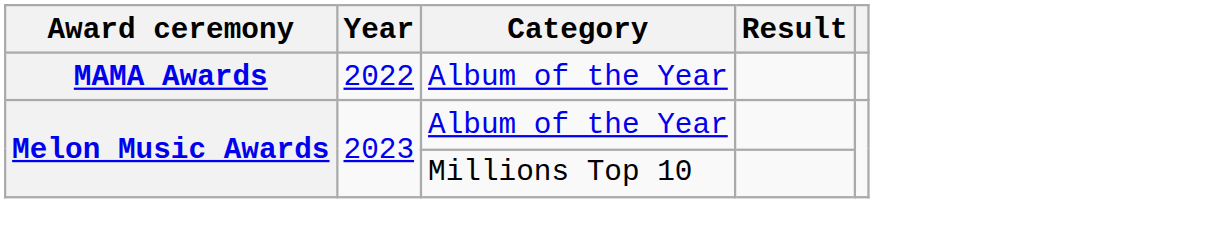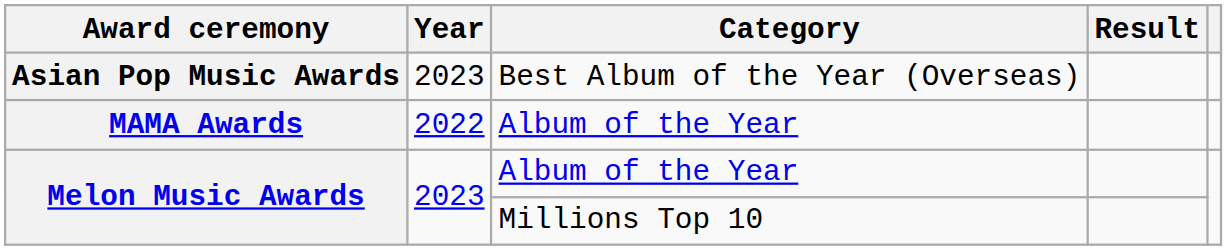+ row: Asian Pop Music Awards | 2023 | Best Album of the Year (Overseas)
